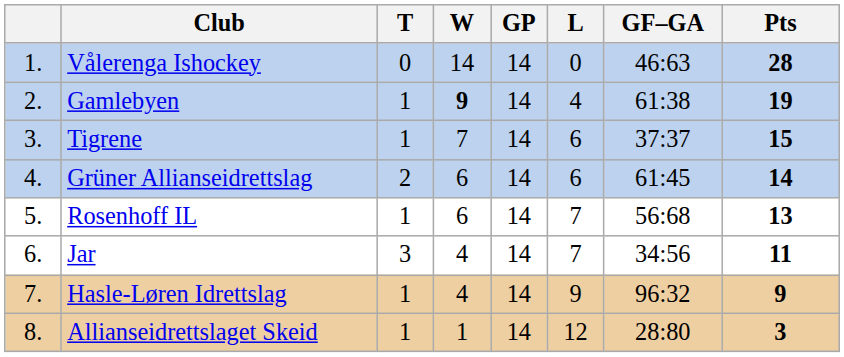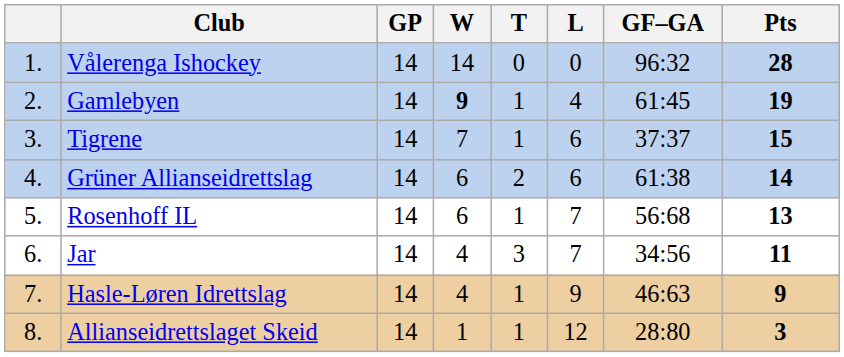columns swapped: GP <-> T
Vålerenga Ishockey | GF–GA: 46:63 -> 96:32
Gamlebyen | GF–GA: 61:38 -> 61:45
Grüner Allianseidrettslag | GF–GA: 61:45 -> 61:38
Hasle-Løren Idrettslag | GF–GA: 96:32 -> 46:63
